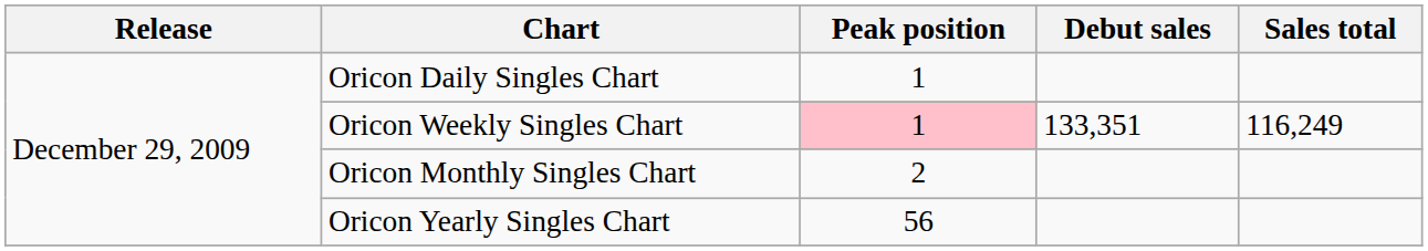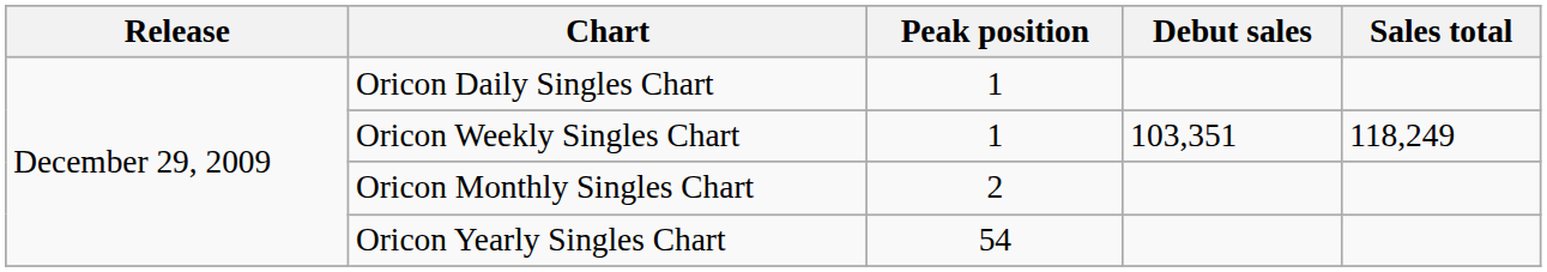Oricon Weekly Singles Chart | Peak position: pink background -> no background
Oricon Weekly Singles Chart | Debut sales: 133,351 -> 103,351
Oricon Weekly Singles Chart | Sales total: 116,249 -> 118,249
Oricon Yearly Singles Chart | Peak position: 56 -> 54
